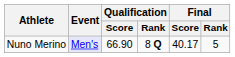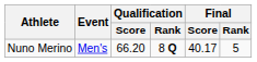Nuno Merino | Event: lavender background -> no background
Nuno Merino | Qualification / Score: 66.90 -> 66.20
